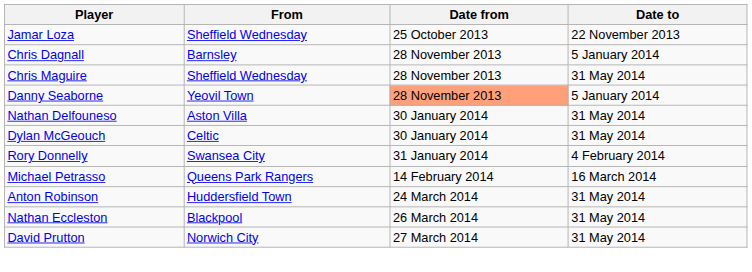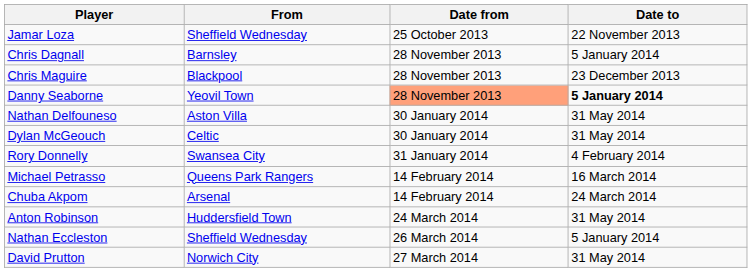Chris Maguire | From: Sheffield Wednesday -> Blackpool
Chris Maguire | Date to: 31 May 2014 -> 23 December 2013
Danny Seaborne | Date to: normal -> bold
+ row: Chuba Akpom | Arsenal | 14 February 2014 | 24 March 2014
Nathan Eccleston | From: Blackpool -> Sheffield Wednesday
Nathan Eccleston | Date to: 31 May 2014 -> 5 January 2014
